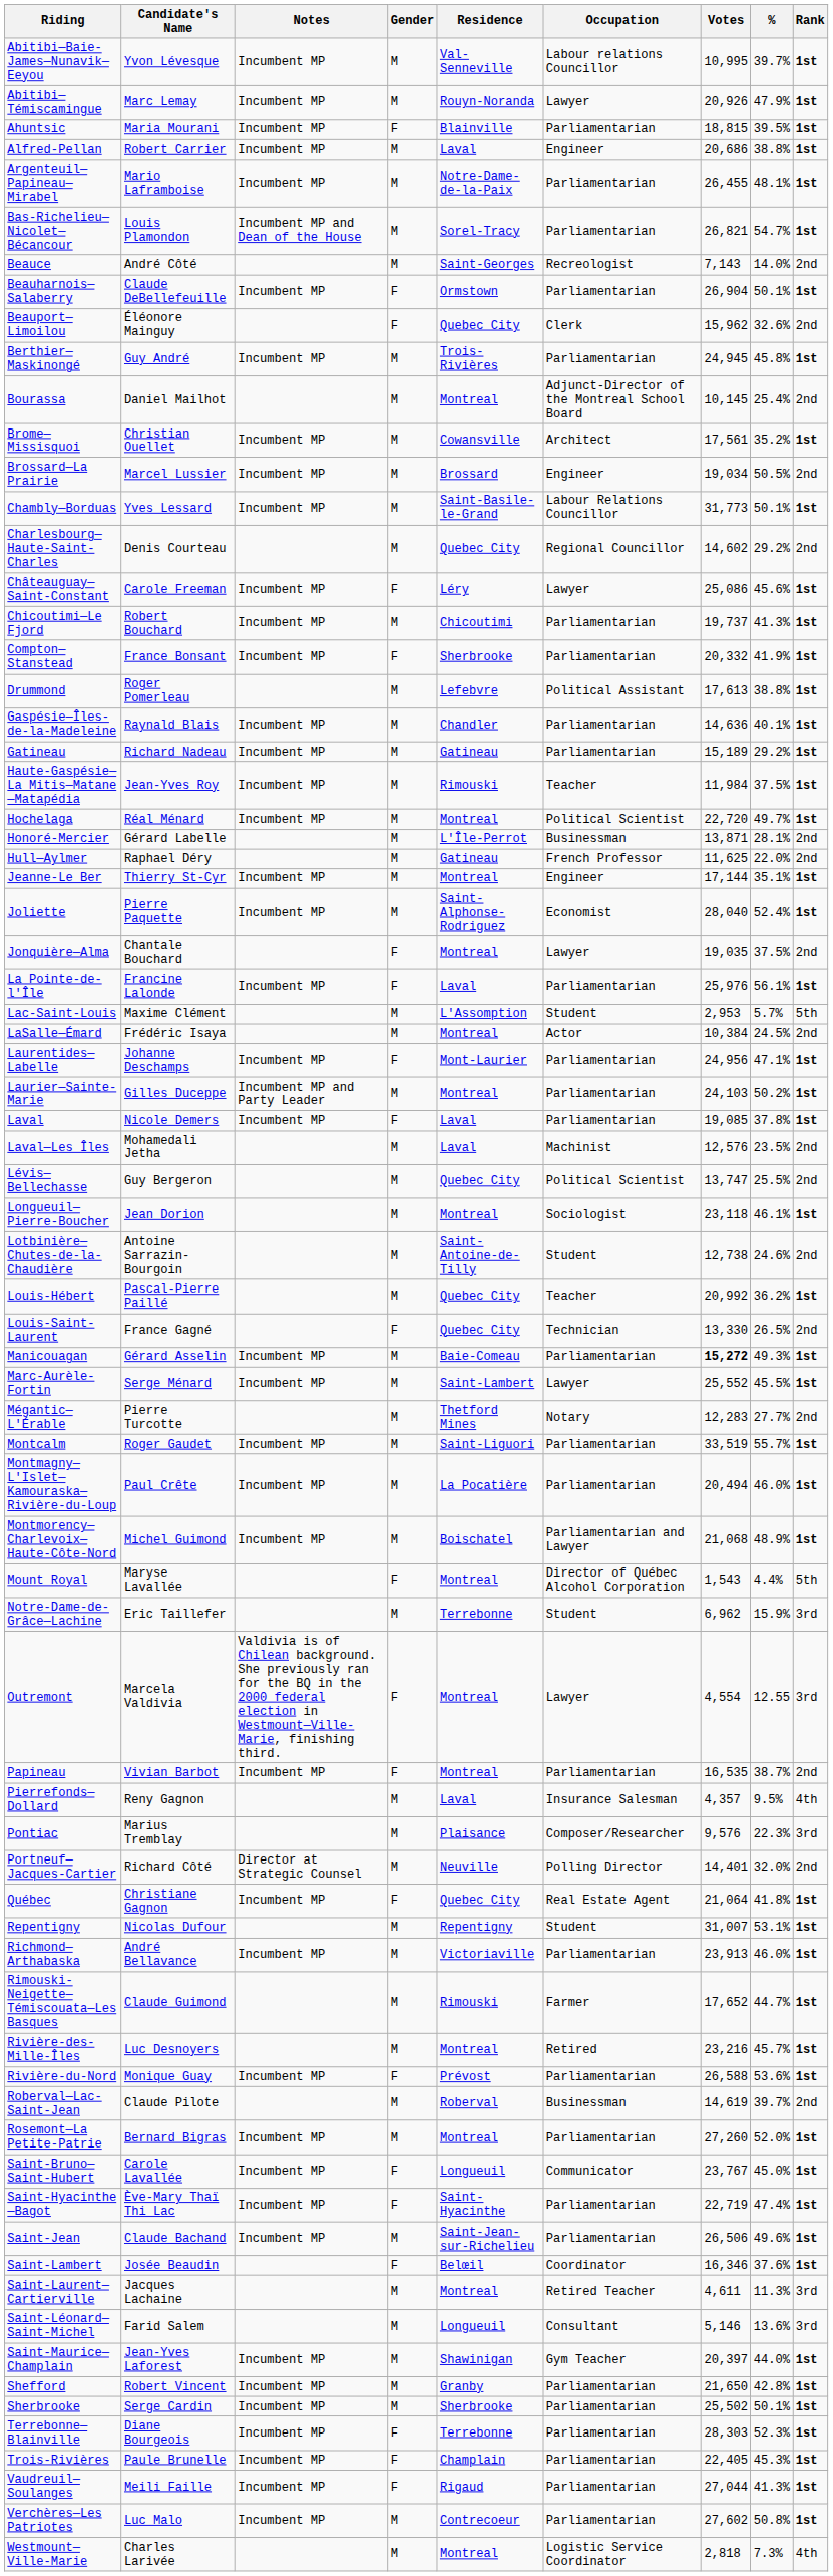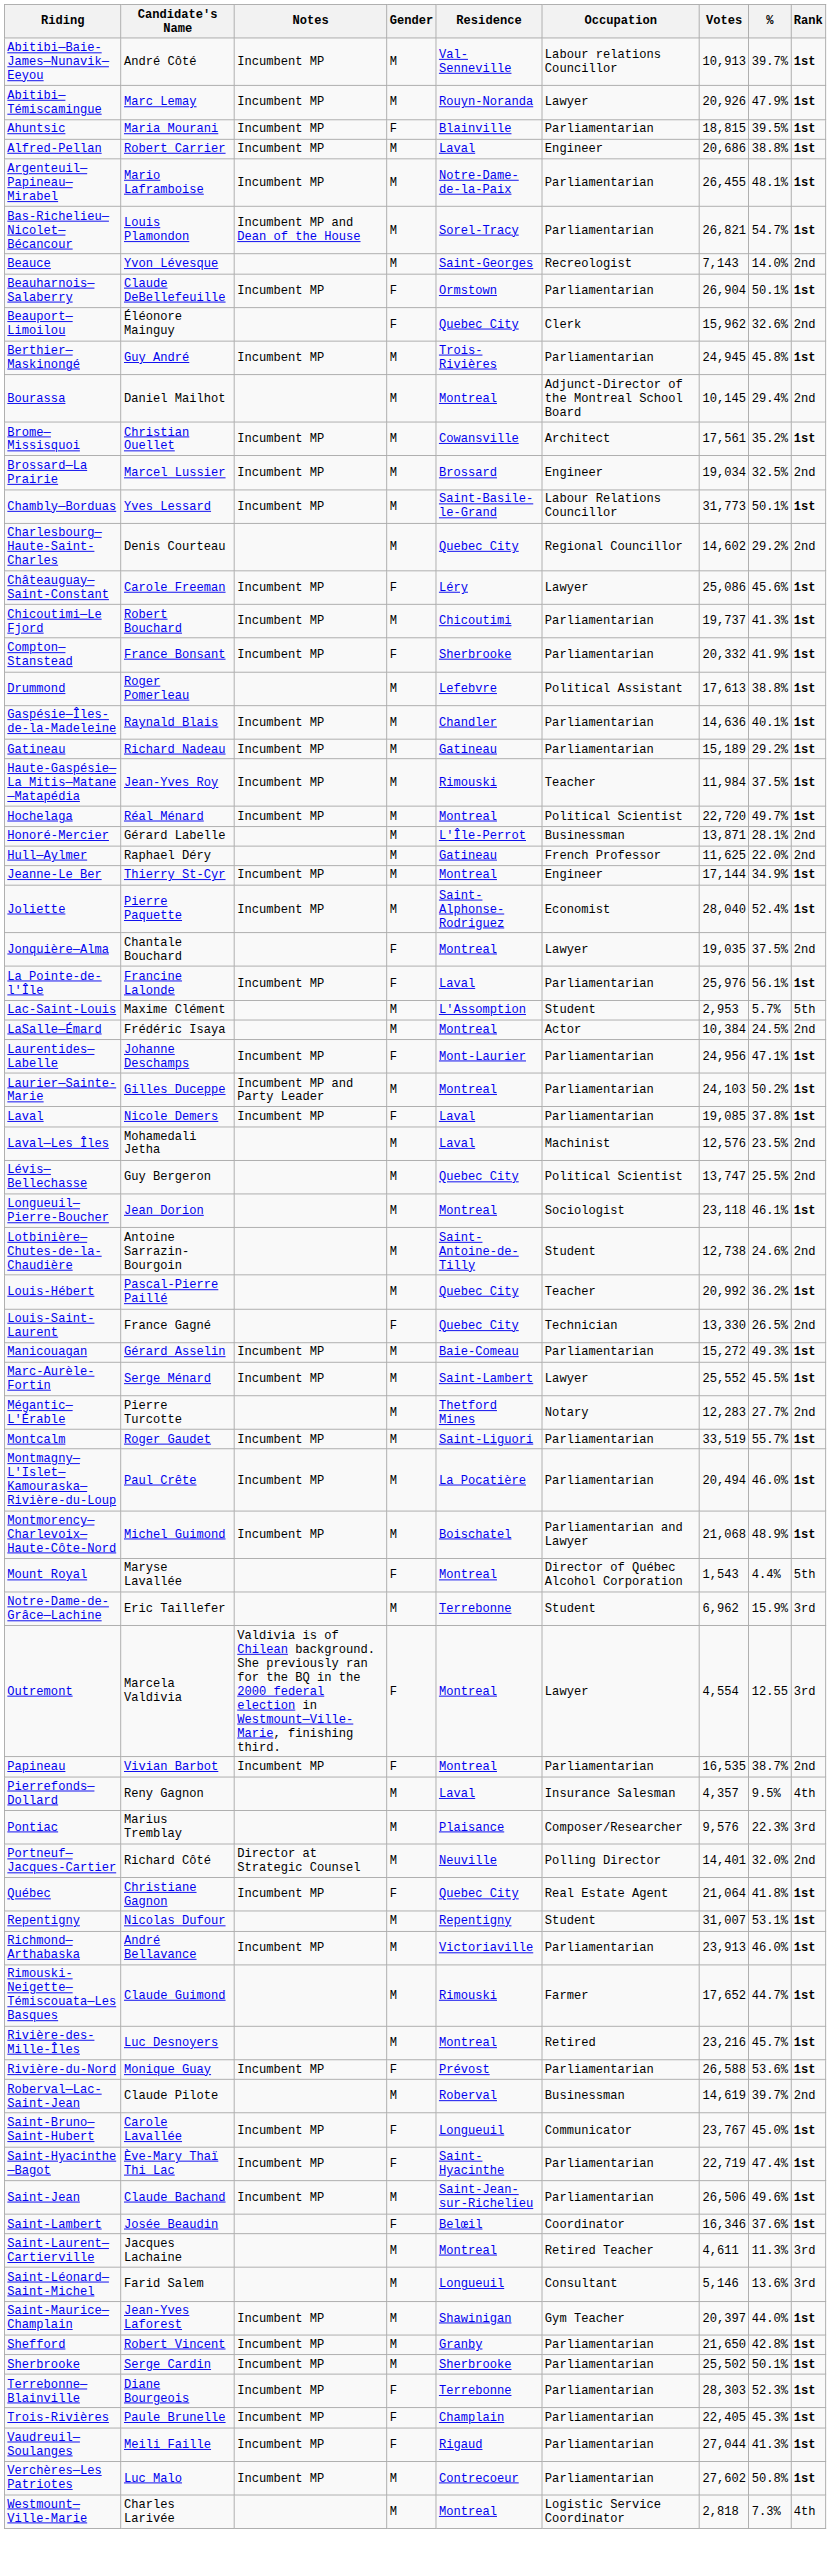Abitibi—Baie-James—Nunavik—Eeyou | Candidate's Name: Yvon Lévesque -> André Côté
Abitibi—Baie-James—Nunavik—Eeyou | Votes: 10,995 -> 10,913
Beauce | Candidate's Name: André Côté -> Yvon Lévesque
Bourassa | %: 25.4% -> 29.4%
Brossard—La Prairie | %: 50.5% -> 32.5%
Jeanne-Le Ber | %: 35.1% -> 34.9%
Manicouagan | Votes: bold -> normal
- row: Rosemont—La Petite-Patrie | Bernard Bigras | Incumbent MP | M | Montreal | Parliamentarian | 27,260 | 52.0% | 1st
